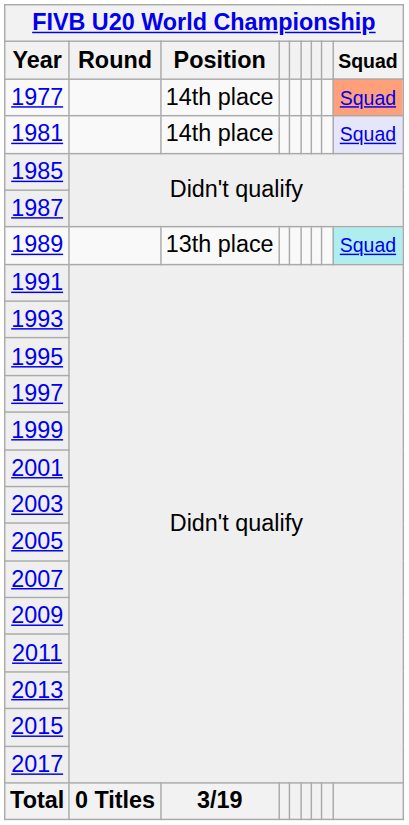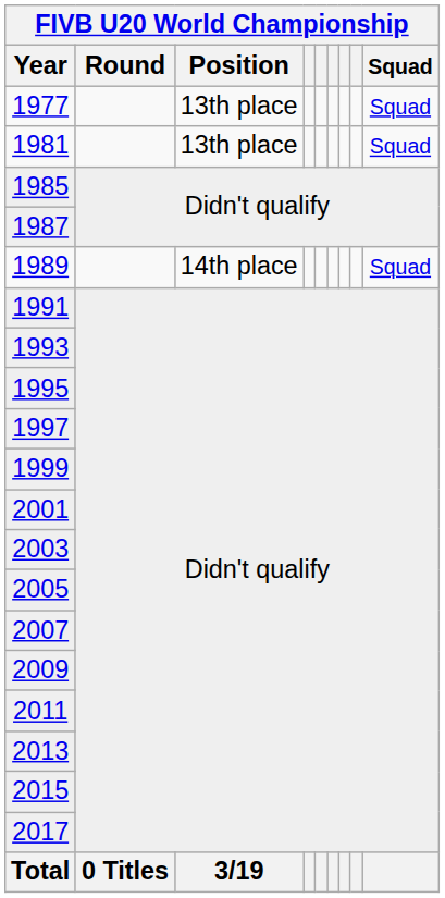1977 | FIVB U20 World Championship / Position: 14th place -> 13th place
1977 | FIVB U20 World Championship / Squad: lightsalmon background -> no background
1981 | FIVB U20 World Championship / Position: 14th place -> 13th place
1981 | FIVB U20 World Championship / Squad: lavender background -> no background
1989 | FIVB U20 World Championship / Position: 13th place -> 14th place
1989 | FIVB U20 World Championship / Squad: paleturquoise background -> no background
